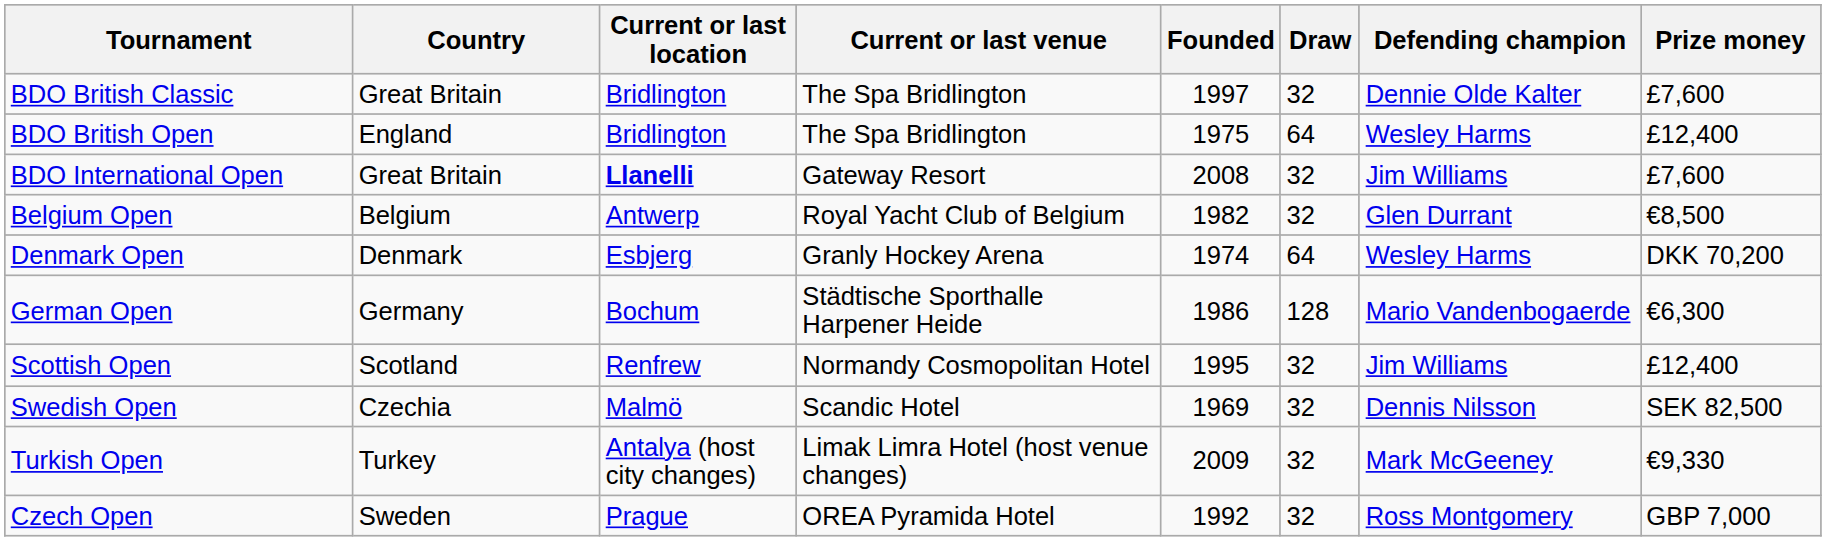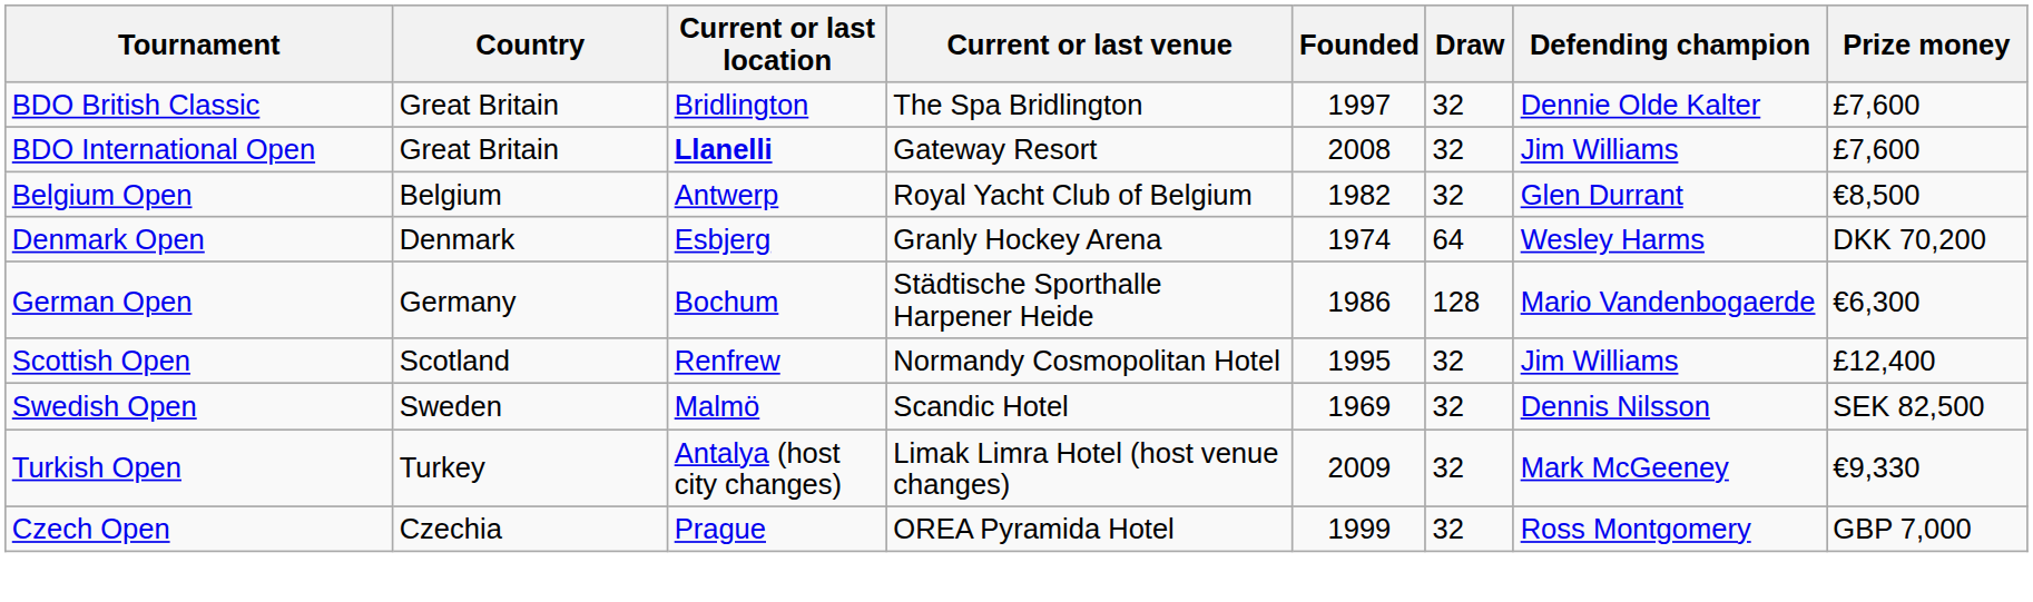- row: BDO British Open | England | Bridlington | The Spa Bridlington | 1975 | 64 | Wesley Harms | £12,400
Swedish Open | Country: Czechia -> Sweden
Czech Open | Country: Sweden -> Czechia
Czech Open | Founded: 1992 -> 1999
